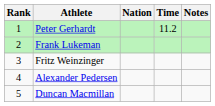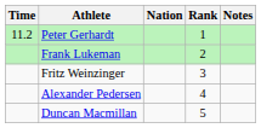columns swapped: Rank <-> Time
